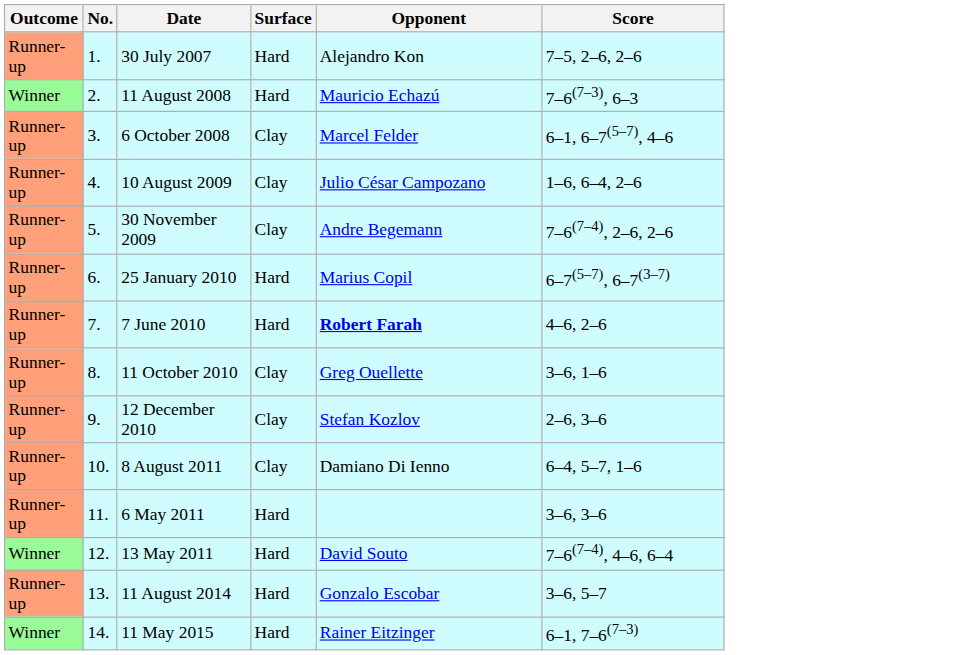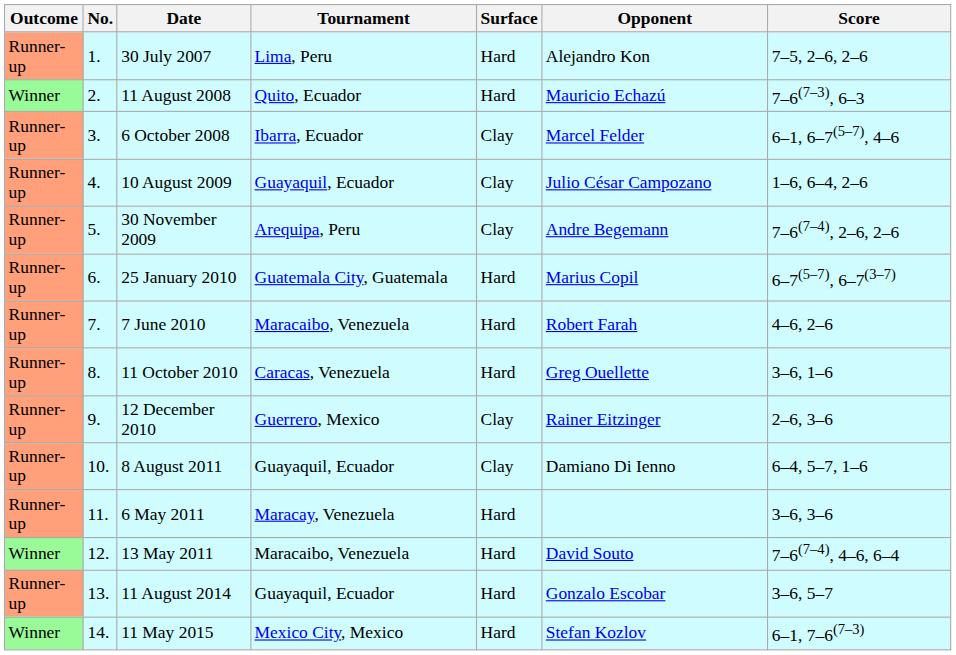+ column: Tournament | Lima, Peru | Quito, Ecuador | Ibarra, Ecuador | Guayaquil, Ecuador | Arequipa, Peru | Guatemala City, Guatemala | Maracaibo, Venezuela | Caracas, Venezuela | Guerrero, Mexico | Guayaquil, Ecuador | Maracay, Venezuela | Maracaibo, Venezuela | Guayaquil, Ecuador | Mexico City, Mexico
7 June 2010 | Opponent: bold -> normal
11 October 2010 | Surface: Clay -> Hard
12 December 2010 | Opponent: Stefan Kozlov -> Rainer Eitzinger
11 May 2015 | Opponent: Rainer Eitzinger -> Stefan Kozlov
